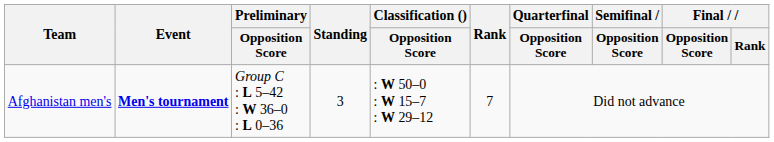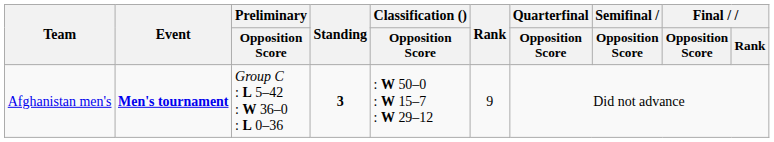Afghanistan men's | Standing: normal -> bold
Afghanistan men's | Rank: 7 -> 9
